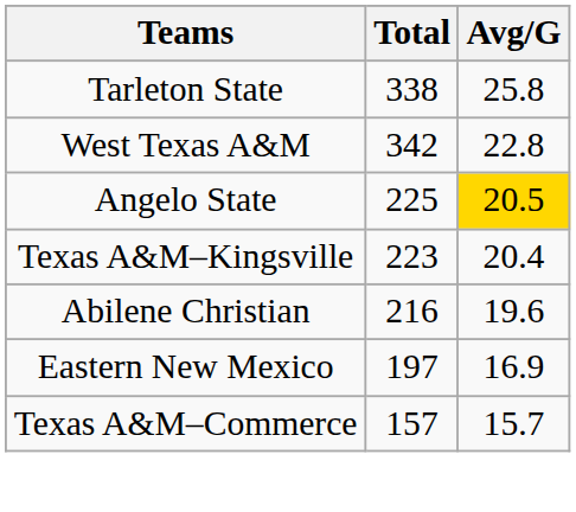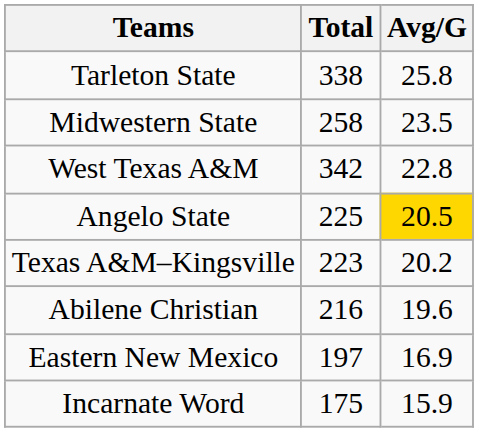+ row: Midwestern State | 258 | 23.5
Texas A&M–Kingsville | Avg/G: 20.4 -> 20.2
+ row: Incarnate Word | 175 | 15.9
- row: Texas A&M–Commerce | 157 | 15.7
